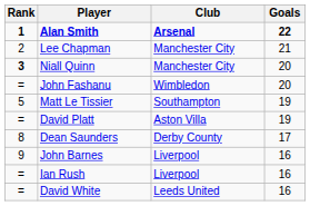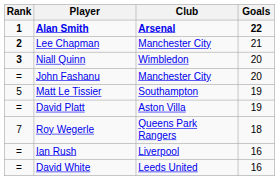Lee Chapman | Rank: normal -> bold
Niall Quinn | Club: Manchester City -> Wimbledon
John Fashanu | Club: Wimbledon -> Manchester City
+ row: 7 | Roy Wegerle | Queens Park Rangers | 18
- row: 8 | Dean Saunders | Derby County | 17
- row: 9 | John Barnes | Liverpool | 16
